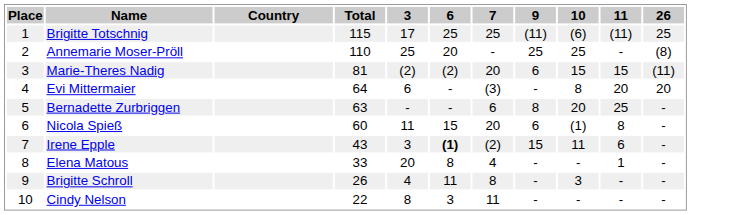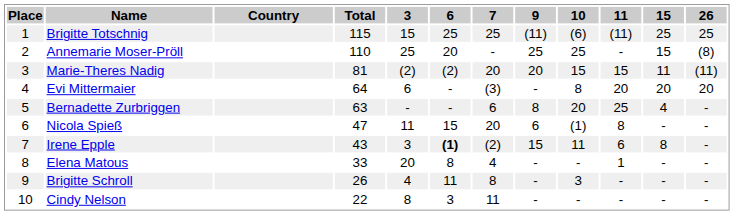+ column: 15 | 25 | 15 | 11 | 20 | 4 | - | 8 | - | - | -
Brigitte Totschnig | 3: 17 -> 15
Marie-Theres Nadig | 9: 6 -> 20
Nicola Spieß | Total: 60 -> 47
